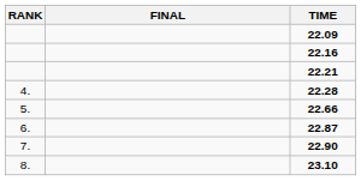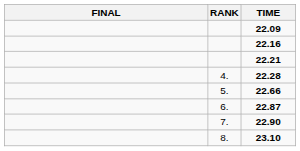columns swapped: RANK <-> FINAL
